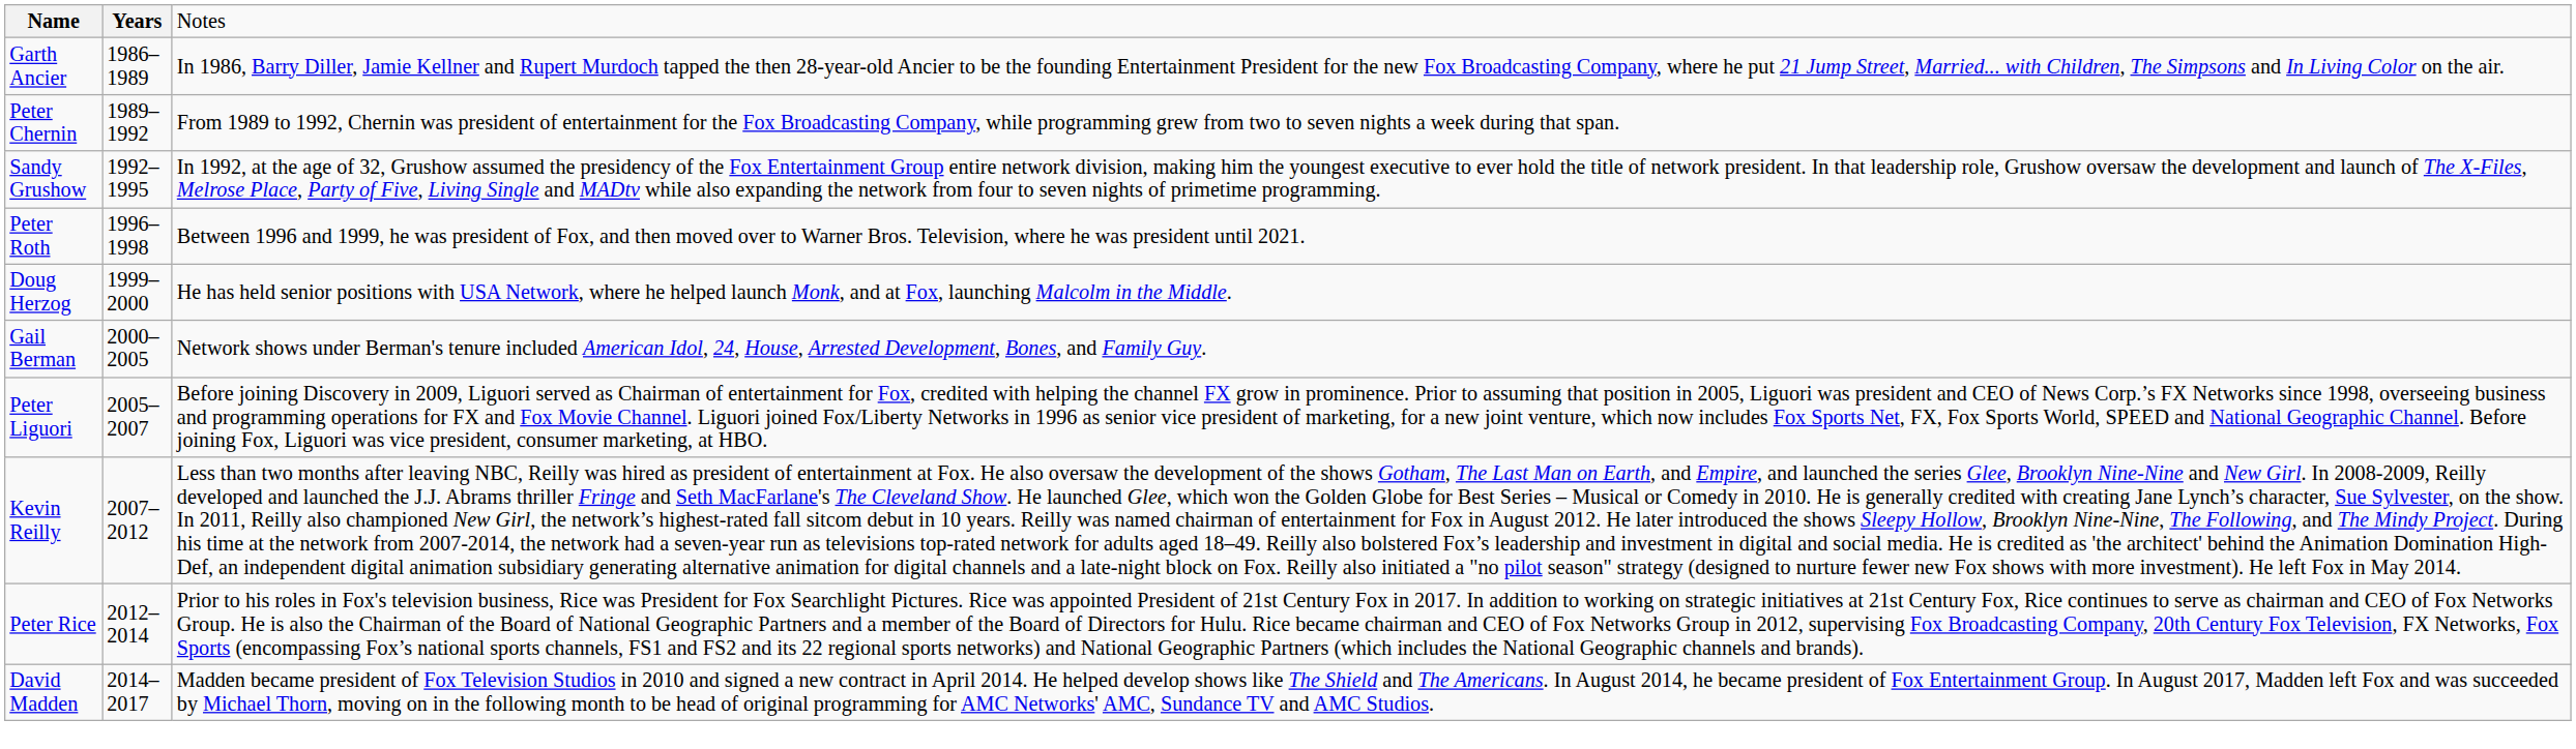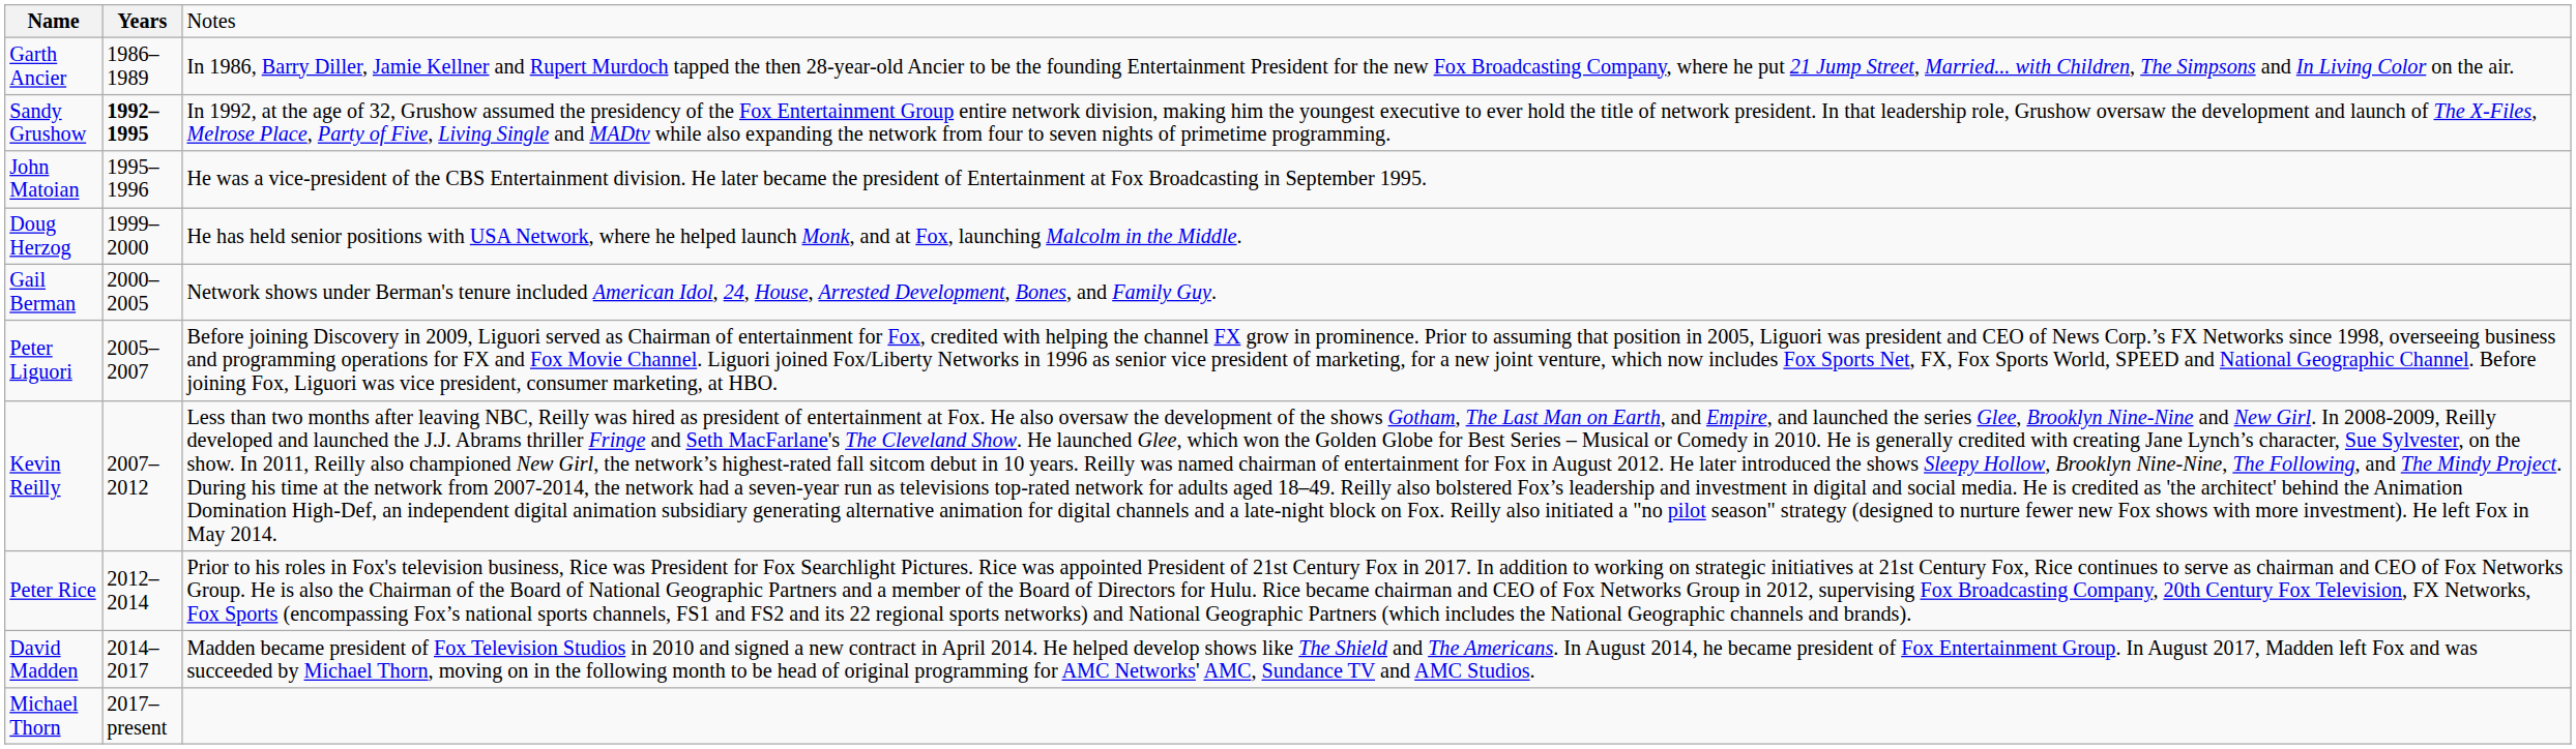- row: Peter Chernin | 1989–1992 | From 1989 to 1992, Chernin was president of entertainment for the Fox Broadcasting Company, while programming grew from two to seven nights a week during that span.
Sandy Grushow | column 2: normal -> bold
+ row: John Matoian | 1995–1996 | He was a vice-president of the CBS Entertainment division. He later became the president of Entertainment at Fox Broadcasting in September 1995.
- row: Peter Roth | 1996–1998 | Between 1996 and 1999, he was president of Fox, and then moved over to Warner Bros. Television, where he was president until 2021.
+ row: Michael Thorn | 2017–present
